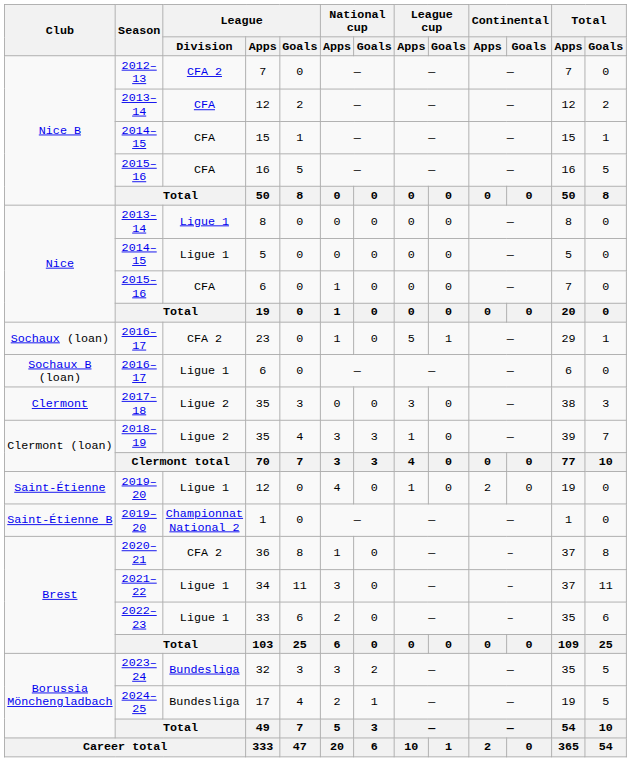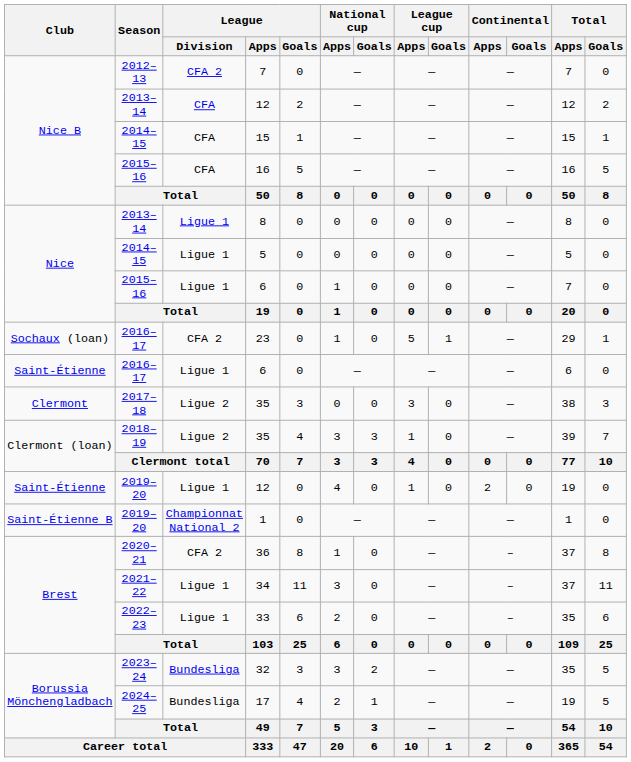2015–16 / 6 | League / Division: CFA -> Ligue 1
2016–17 / 6 | Club: Sochaux B (loan) -> Saint-Étienne
